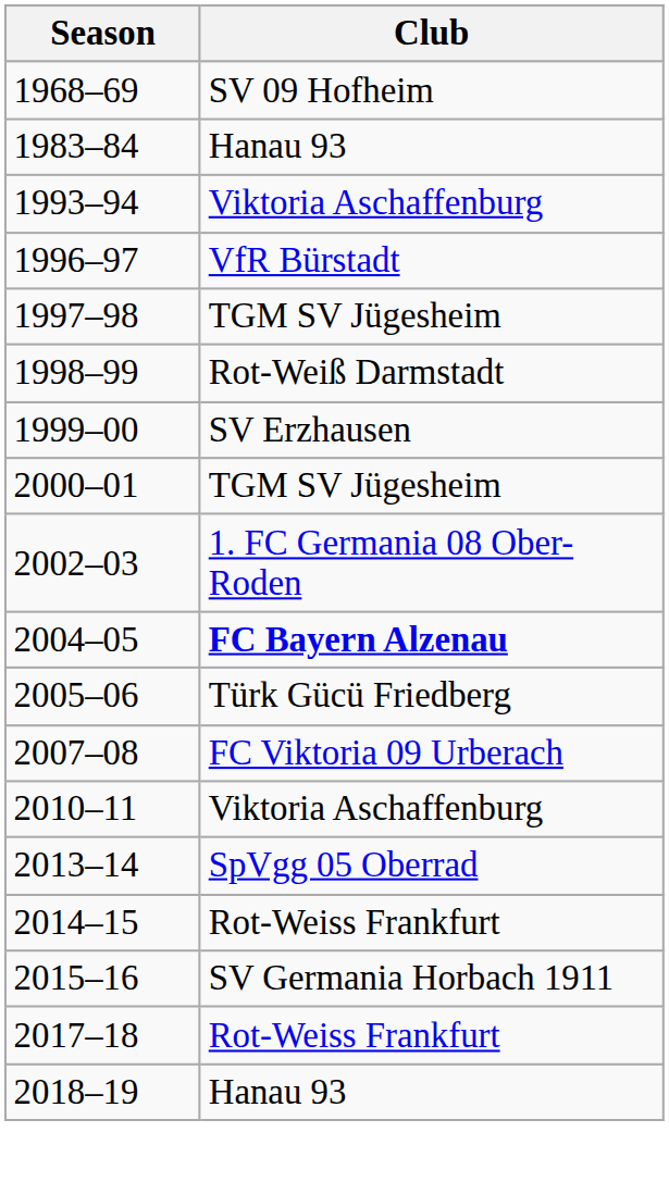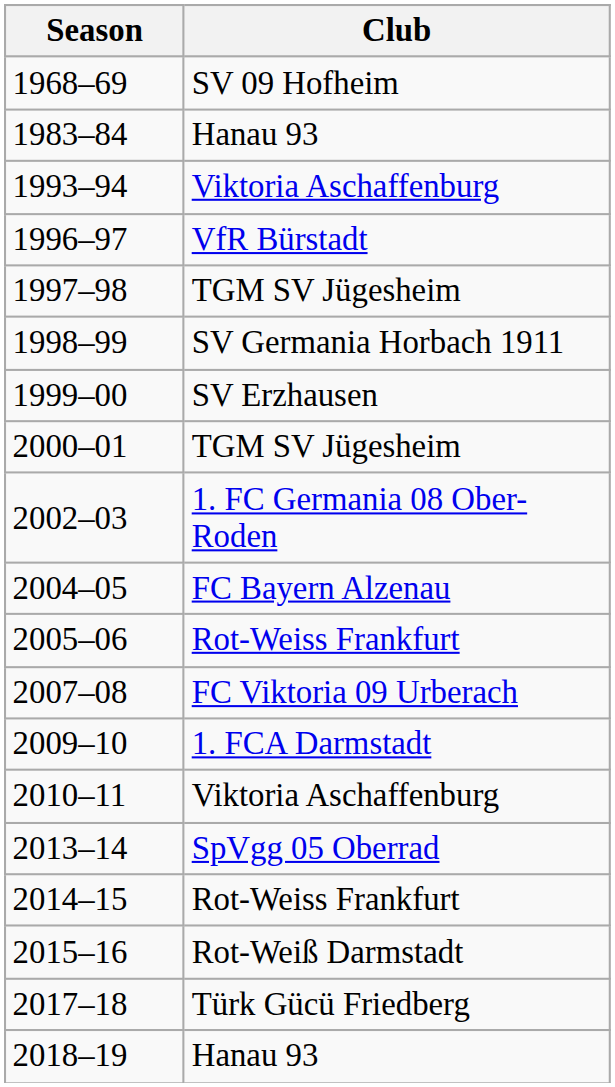1998–99 | Club: Rot-Weiß Darmstadt -> SV Germania Horbach 1911
2004–05 | Club: bold -> normal
2005–06 | Club: Türk Gücü Friedberg -> Rot-Weiss Frankfurt
+ row: 2009–10 | 1. FCA Darmstadt
2015–16 | Club: SV Germania Horbach 1911 -> Rot-Weiß Darmstadt
2017–18 | Club: Rot-Weiss Frankfurt -> Türk Gücü Friedberg
